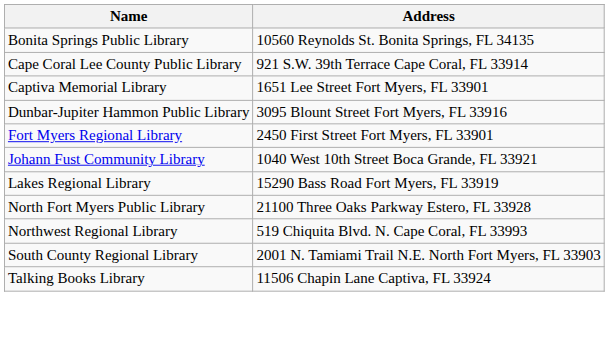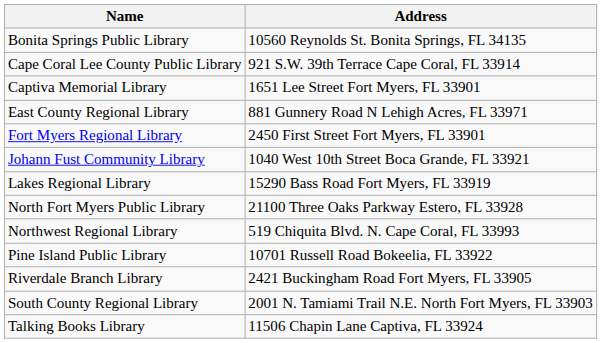- row: Dunbar-Jupiter Hammon Public Library | 3095 Blount Street Fort Myers, FL 33916
+ row: East County Regional Library | 881 Gunnery Road N Lehigh Acres, FL 33971
+ row: Pine Island Public Library | 10701 Russell Road Bokeelia, FL 33922
+ row: Riverdale Branch Library | 2421 Buckingham Road Fort Myers, FL 33905
